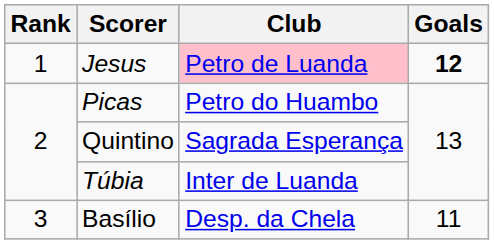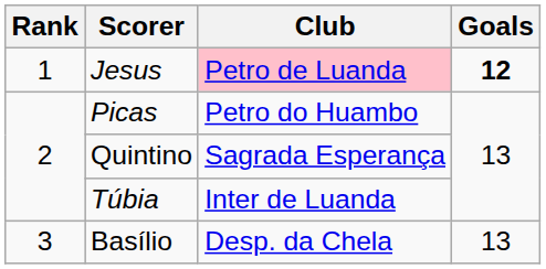Basílio | Goals: 11 -> 13
